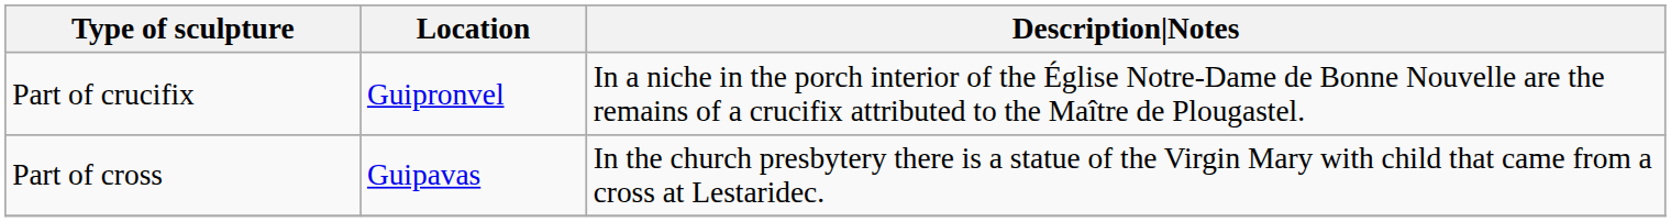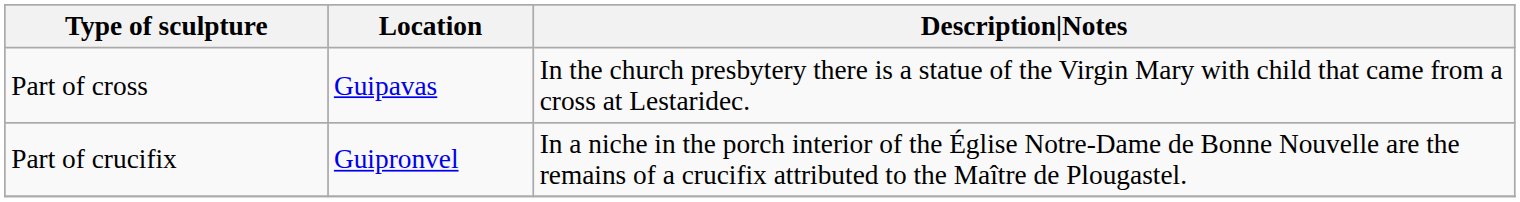rows swapped: Part of crucifix <-> Part of cross
